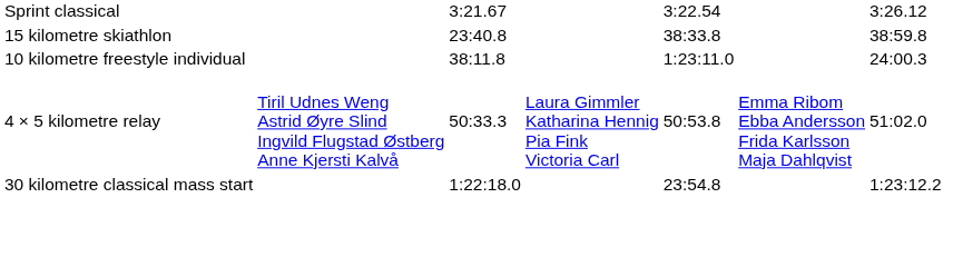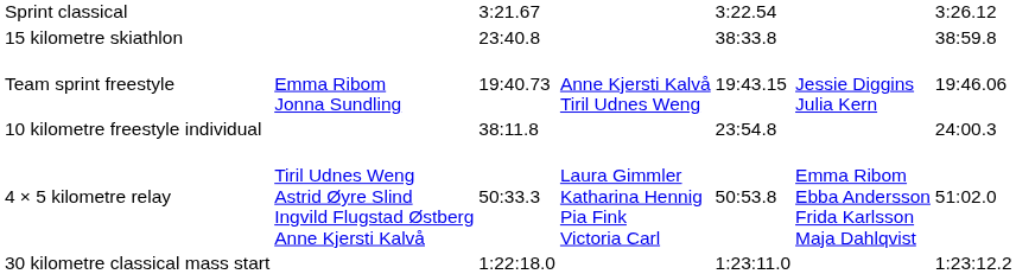+ row: Team sprint freestyle | Emma Ribom Jonna Sundling | 19:40.73 | Anne Kjersti Kalvå Tiril Udnes Weng | 19:43.15 | Jessie Diggins Julia Kern | 19:46.06
10 kilometre freestyle individual | column 5: 1:23:11.0 -> 23:54.8
30 kilometre classical mass start | column 5: 23:54.8 -> 1:23:11.0
